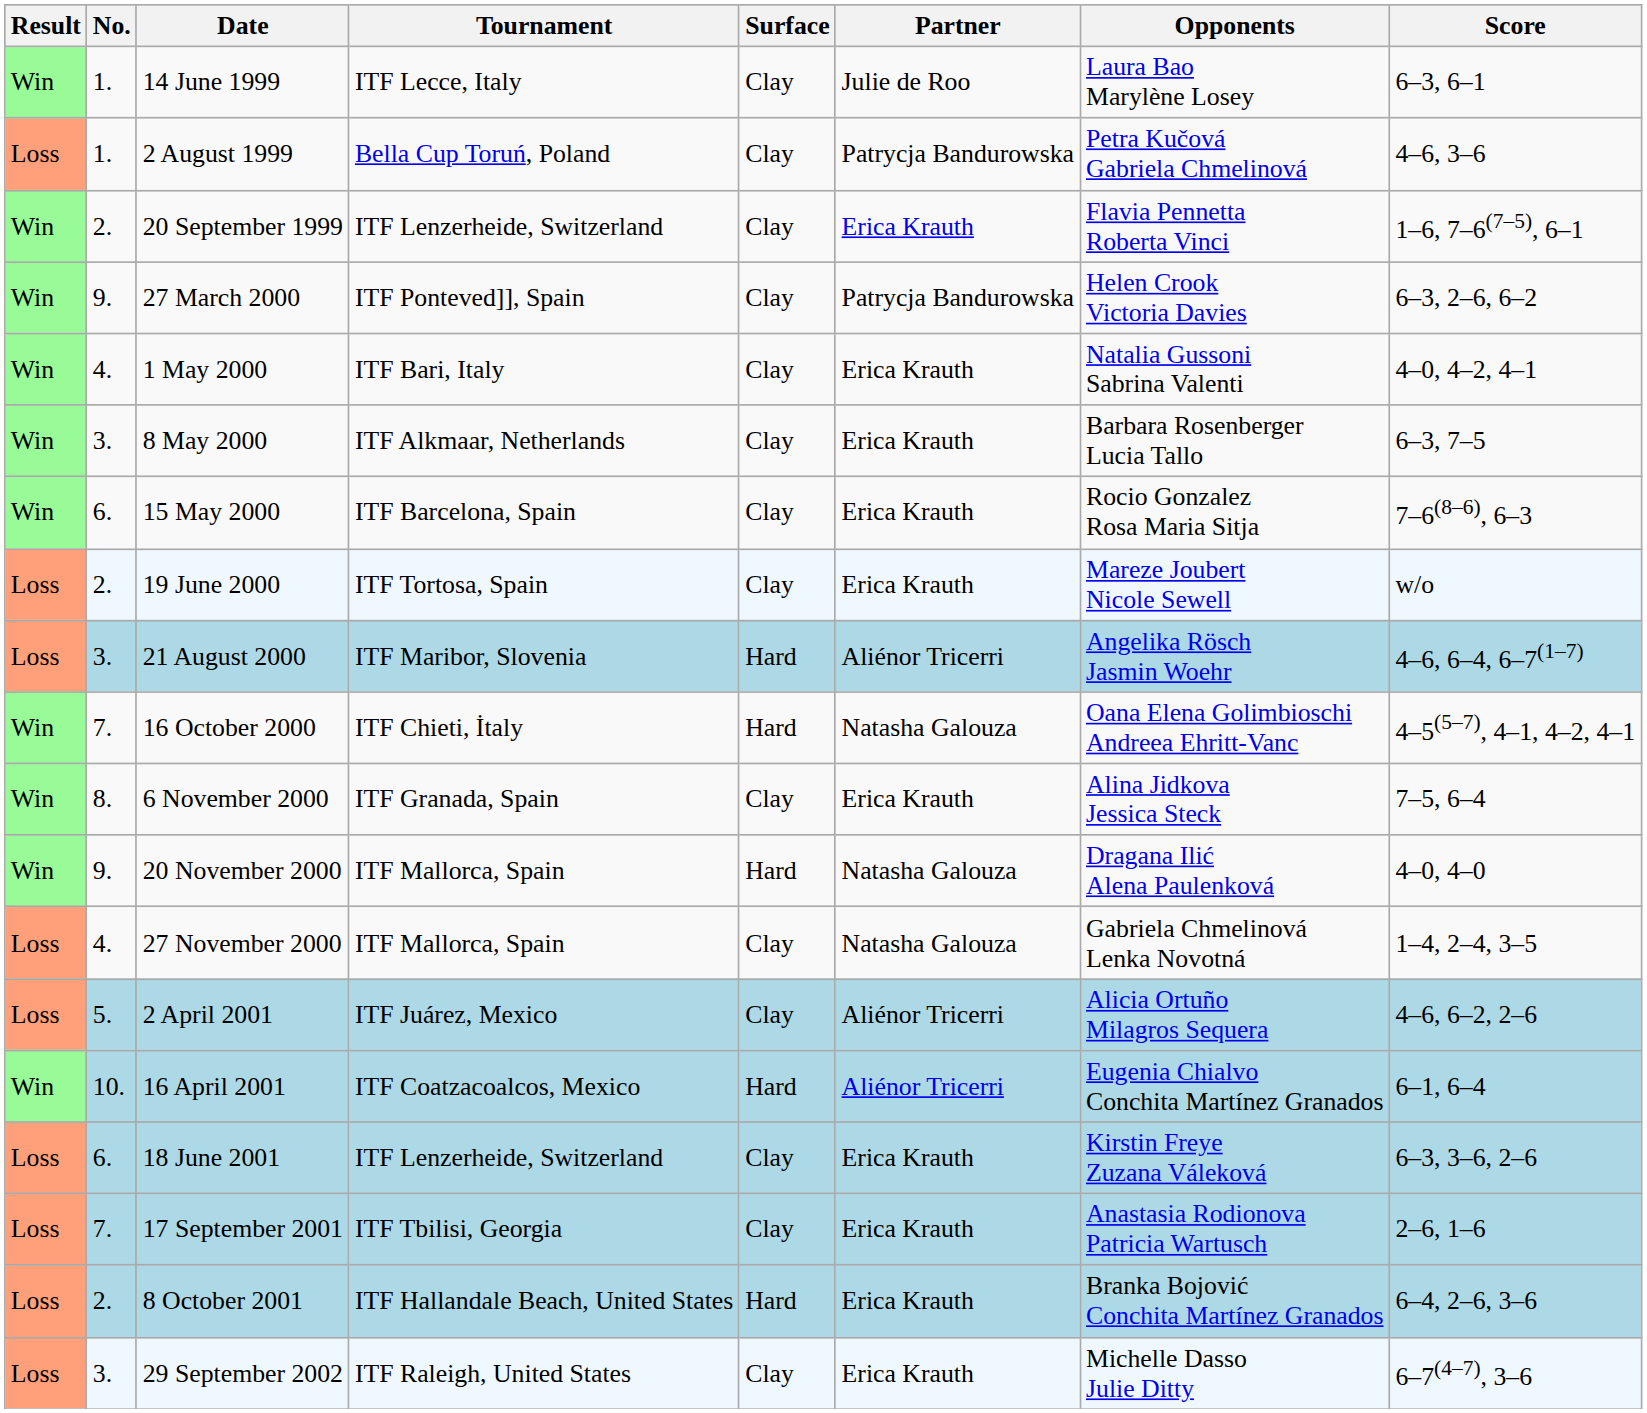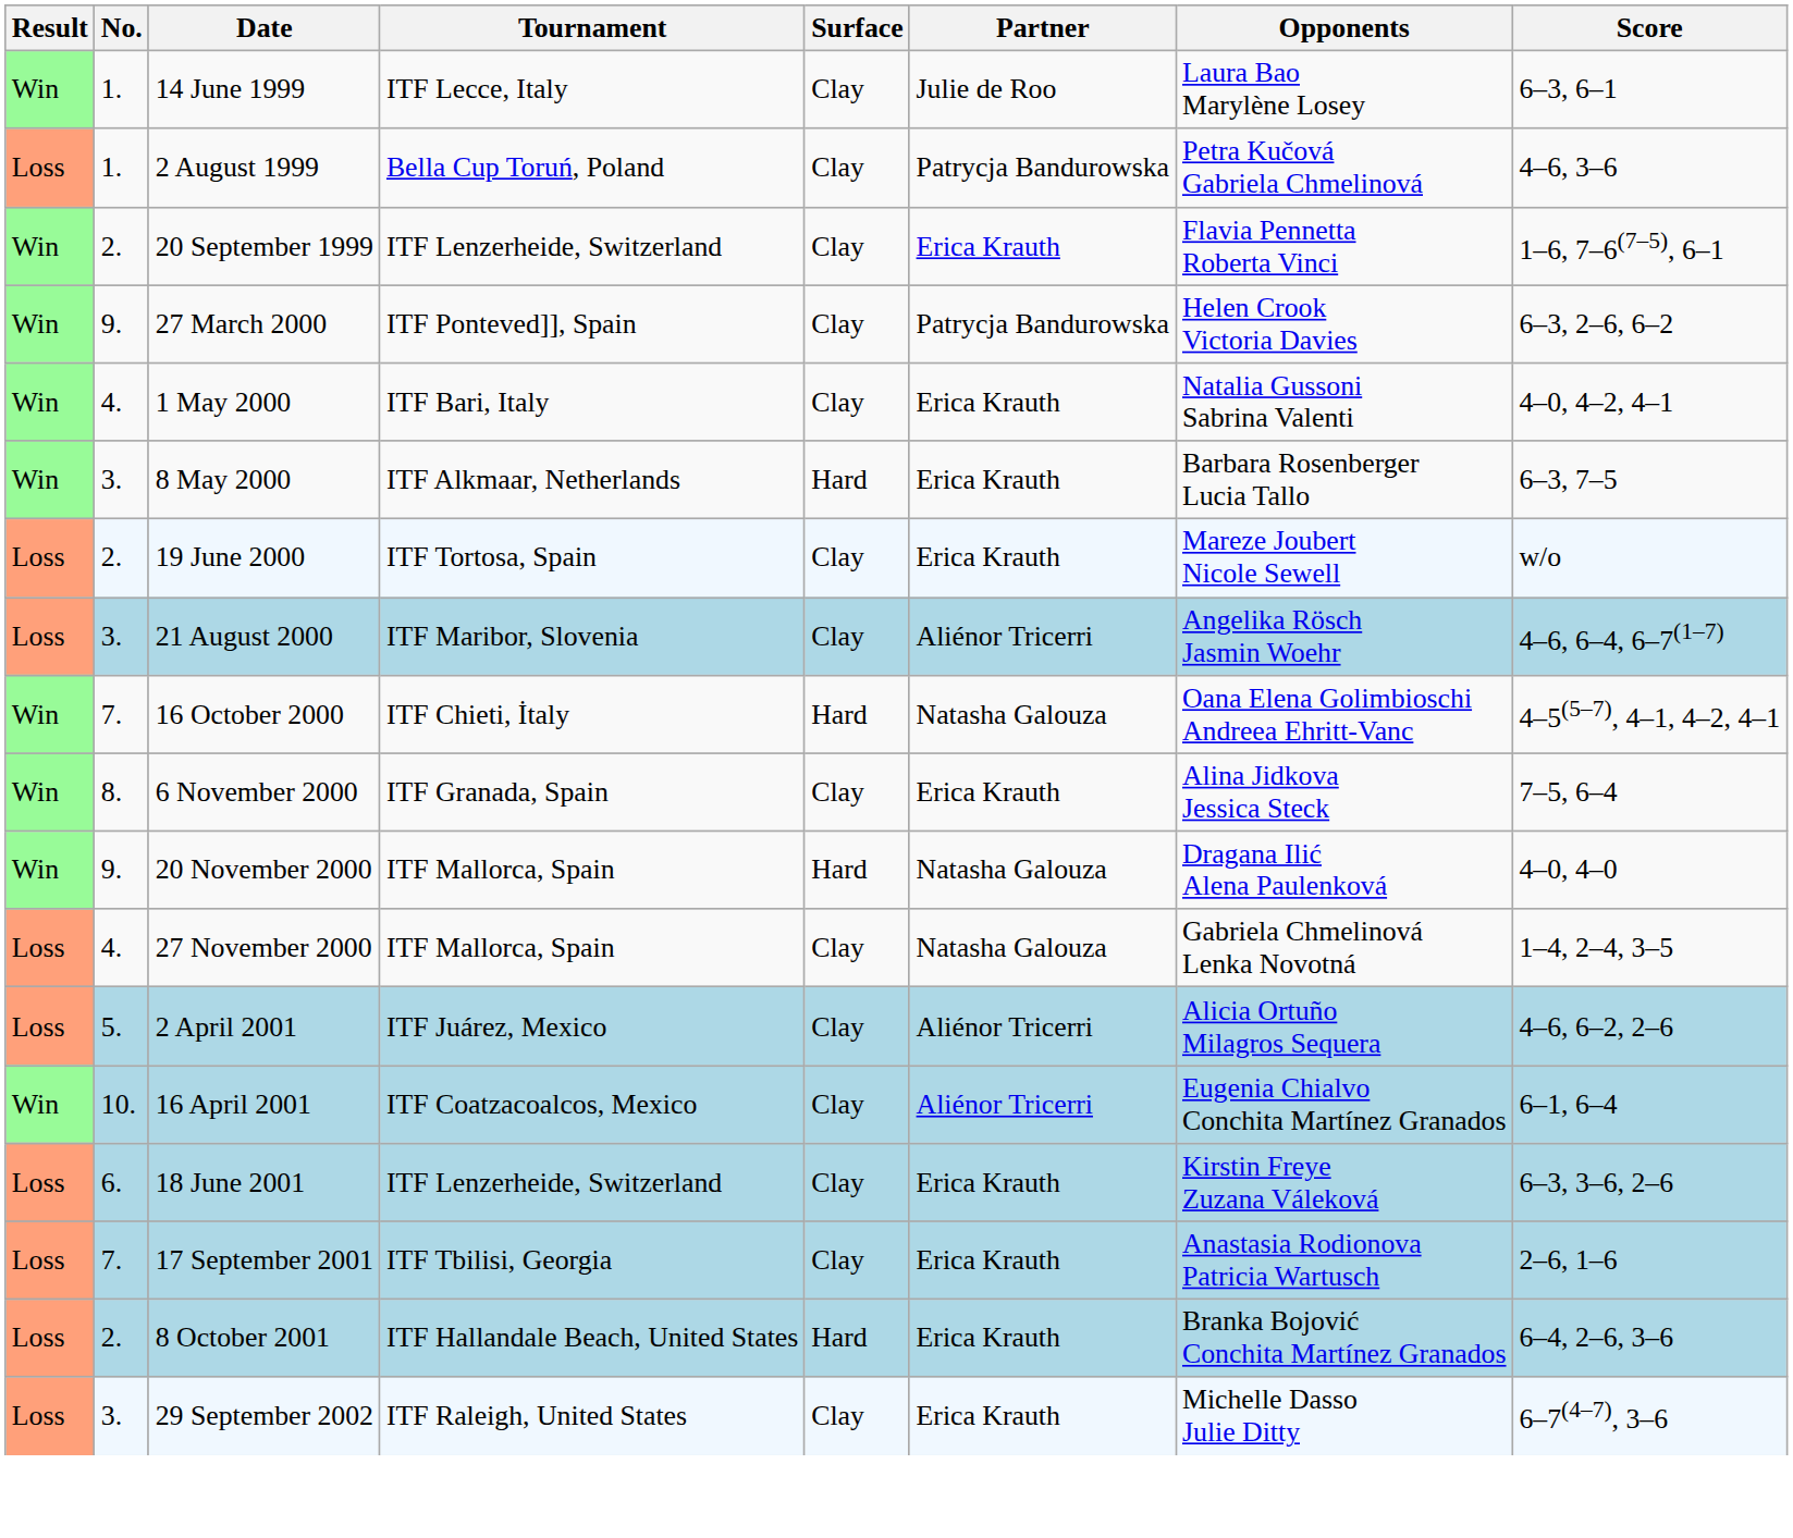8 May 2000 | Surface: Clay -> Hard
- row: Win | 6. | 15 May 2000 | ITF Barcelona, Spain | Clay | Erica Krauth | Rocio Gonzalez Rosa Maria Sitja | 7–6(8–6), 6–3
21 August 2000 | Surface: Hard -> Clay
16 April 2001 | Surface: Hard -> Clay
